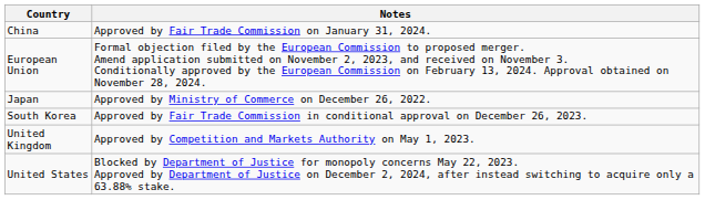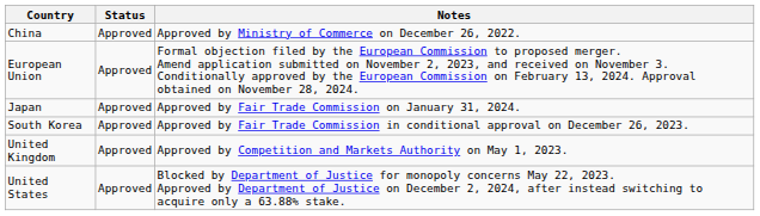+ column: Status | Approved | Approved | Approved | Approved | Approved | Approved
China | Notes: Approved by Fair Trade Commission on January 31, 2024. -> Approved by Ministry of Commerce on December 26, 2022.
Japan | Notes: Approved by Ministry of Commerce on December 26, 2022. -> Approved by Fair Trade Commission on January 31, 2024.
